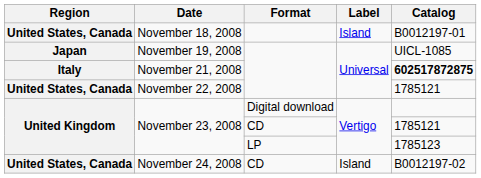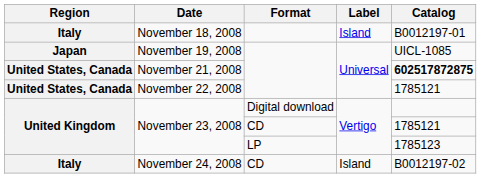November 18, 2008 | Region: United States, Canada -> Italy
November 21, 2008 | Region: Italy -> United States, Canada
November 24, 2008 | Region: United States, Canada -> Italy
